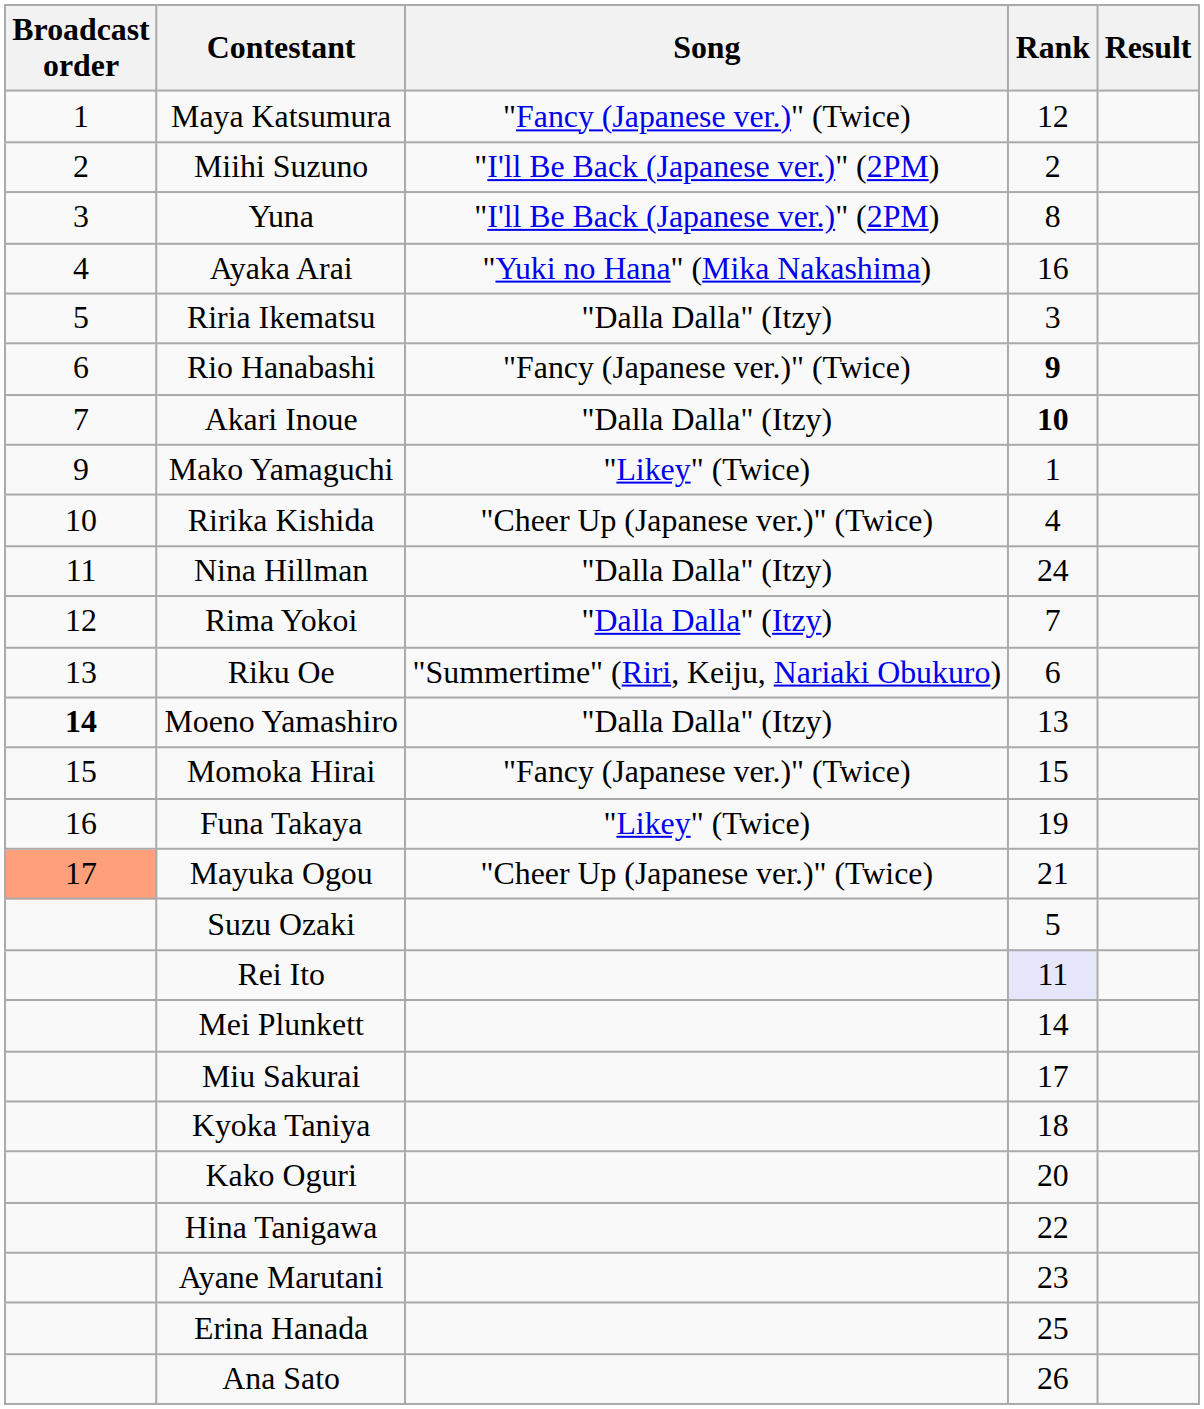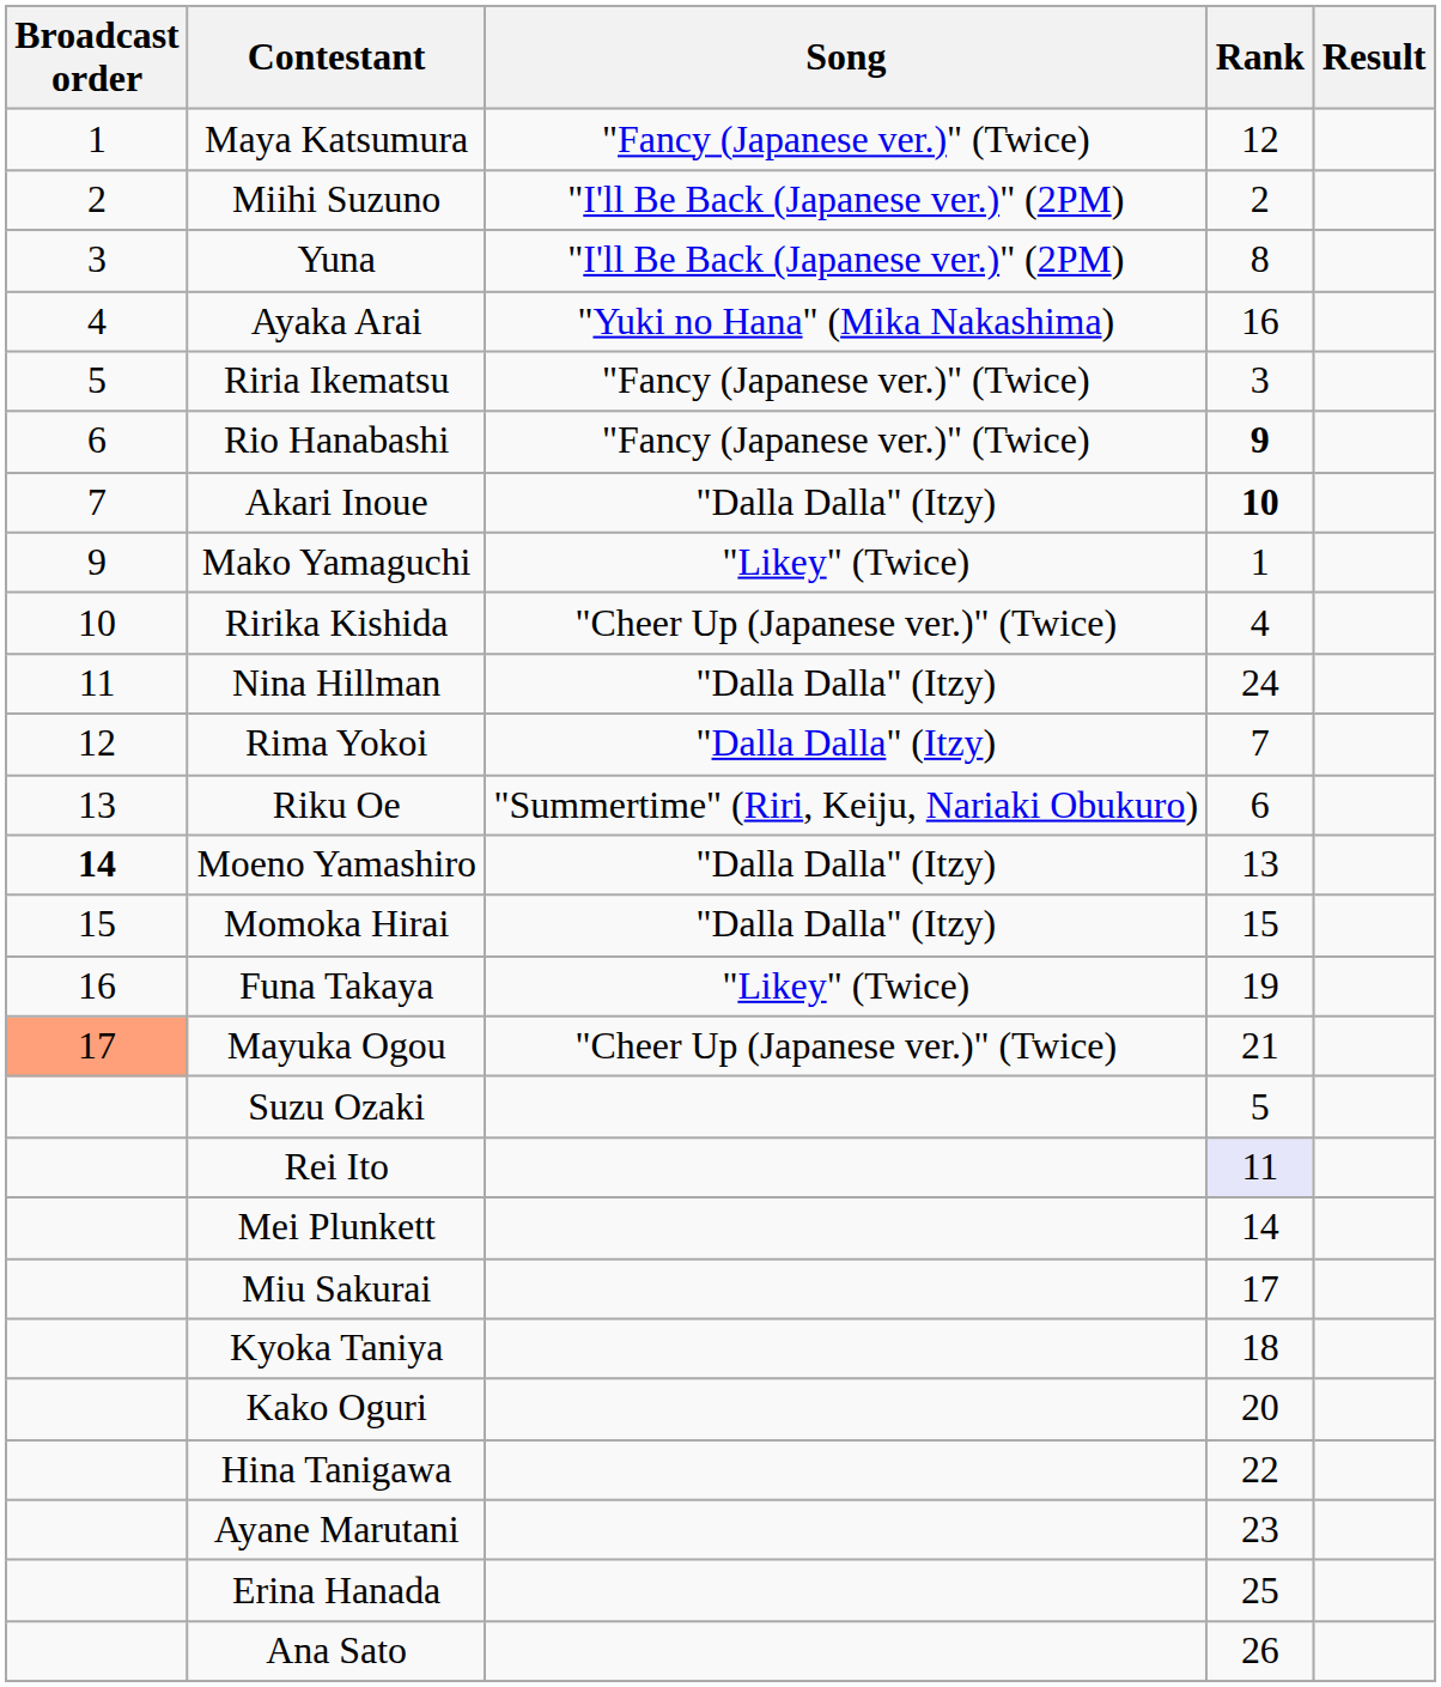Riria Ikematsu | Song: "Dalla Dalla" (Itzy) -> "Fancy (Japanese ver.)" (Twice)
Momoka Hirai | Song: "Fancy (Japanese ver.)" (Twice) -> "Dalla Dalla" (Itzy)
